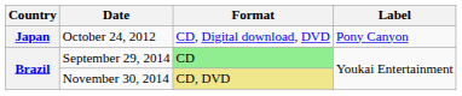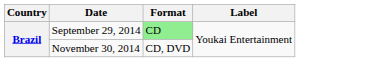- row: Japan | October 24, 2012 | CD, Digital download, DVD | Pony Canyon
November 30, 2014 | Format: khaki background -> no background
